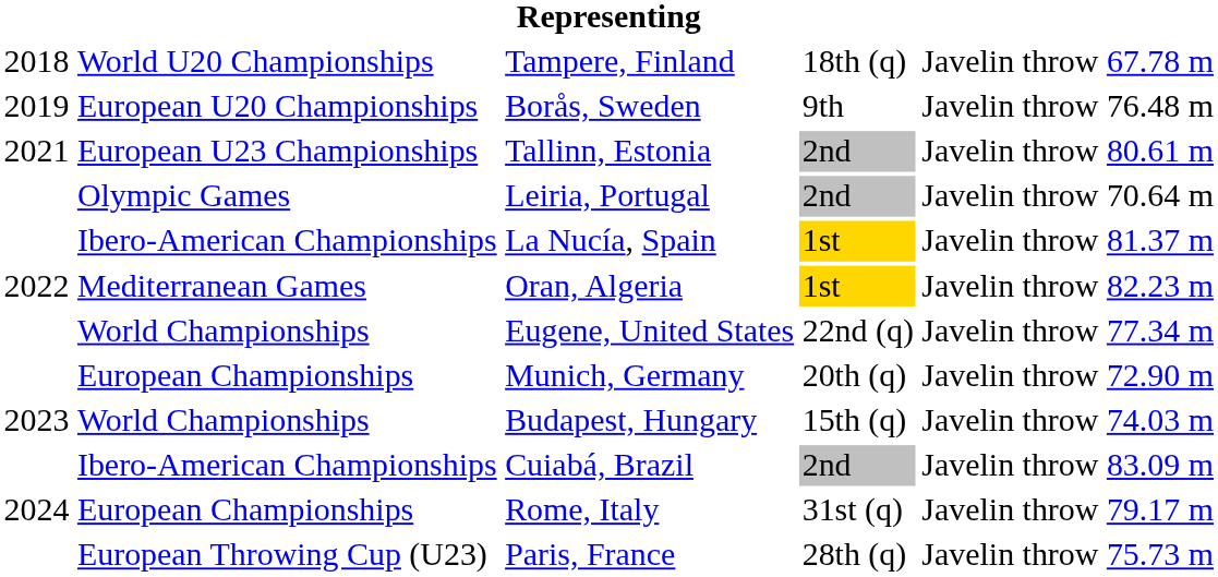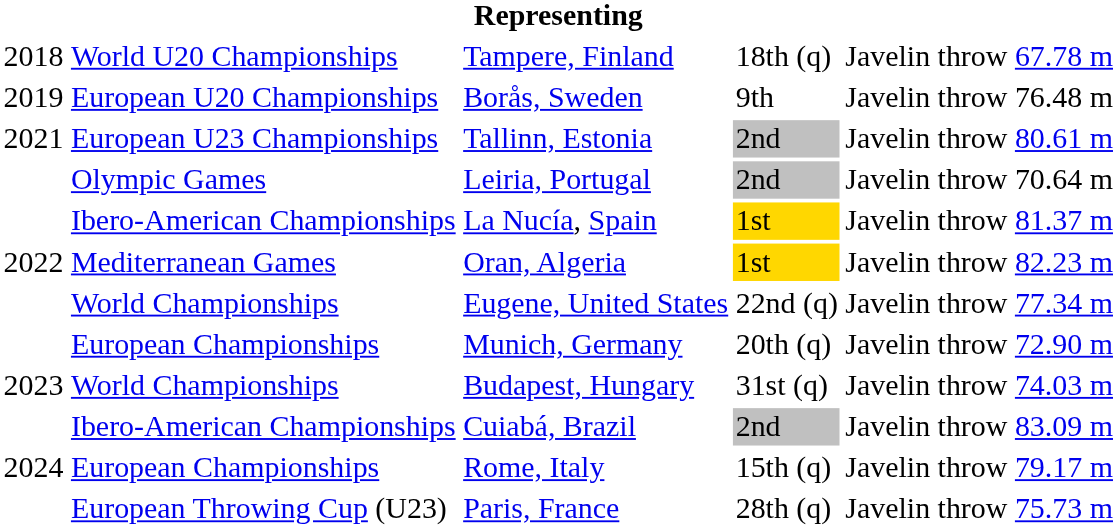Budapest, Hungary | column 4: 15th (q) -> 31st (q)
Rome, Italy | column 4: 31st (q) -> 15th (q)
